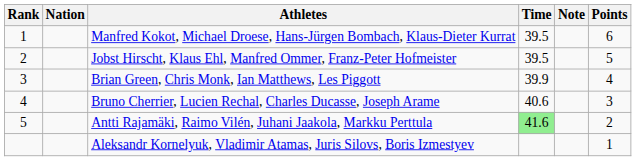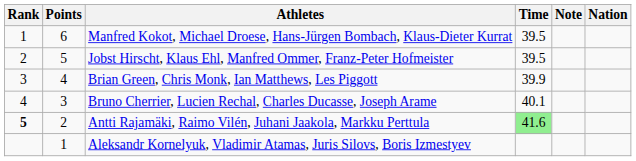columns swapped: Nation <-> Points
Bruno Cherrier, Lucien Rechal, Charles Ducasse, Joseph Arame | Time: 40.6 -> 40.1
Antti Rajamäki, Raimo Vilén, Juhani Jaakola, Markku Perttula | Rank: normal -> bold
